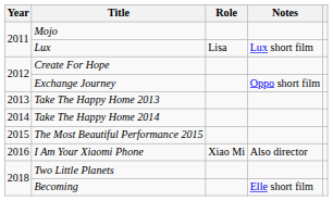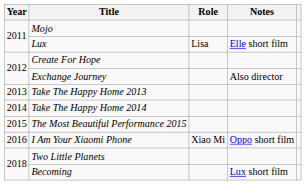Lux | Notes: Lux short film -> Elle short film
Exchange Journey | Notes: Oppo short film -> Also director
I Am Your Xiaomi Phone | Notes: Also director -> Oppo short film
Becoming | Notes: Elle short film -> Lux short film
